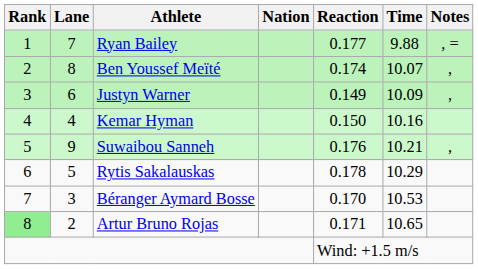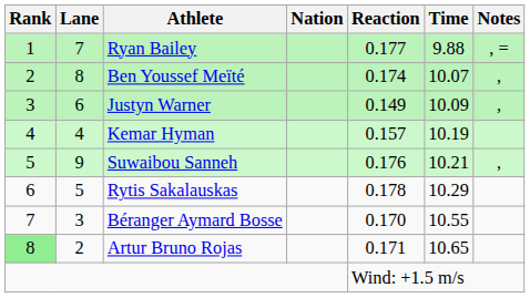Kemar Hyman | Reaction: 0.150 -> 0.157
Kemar Hyman | Time: 10.16 -> 10.19
Béranger Aymard Bosse | Time: 10.53 -> 10.55
